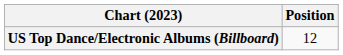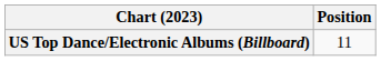US Top Dance/Electronic Albums (Billboard) | Position: 12 -> 11
